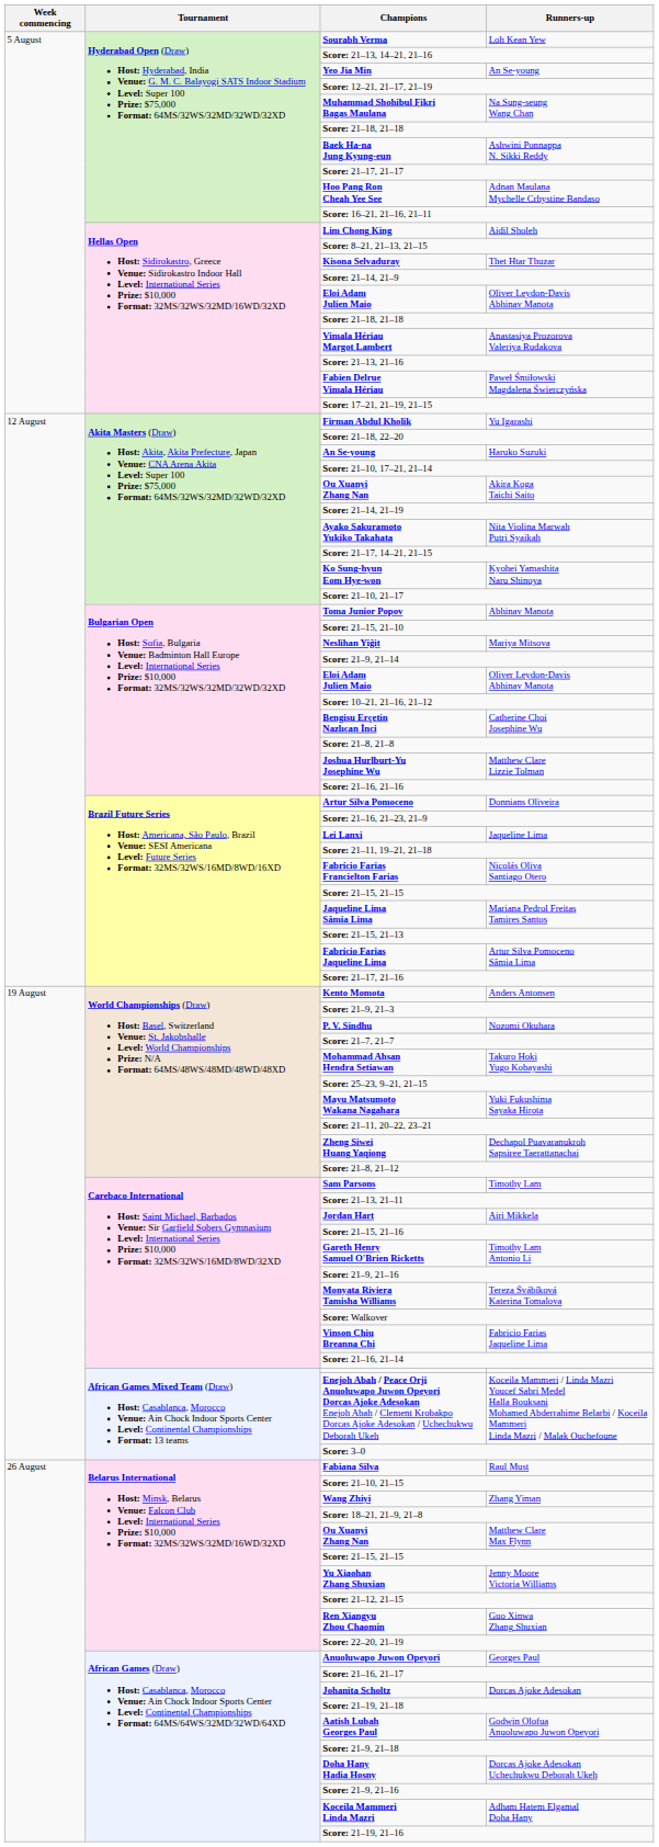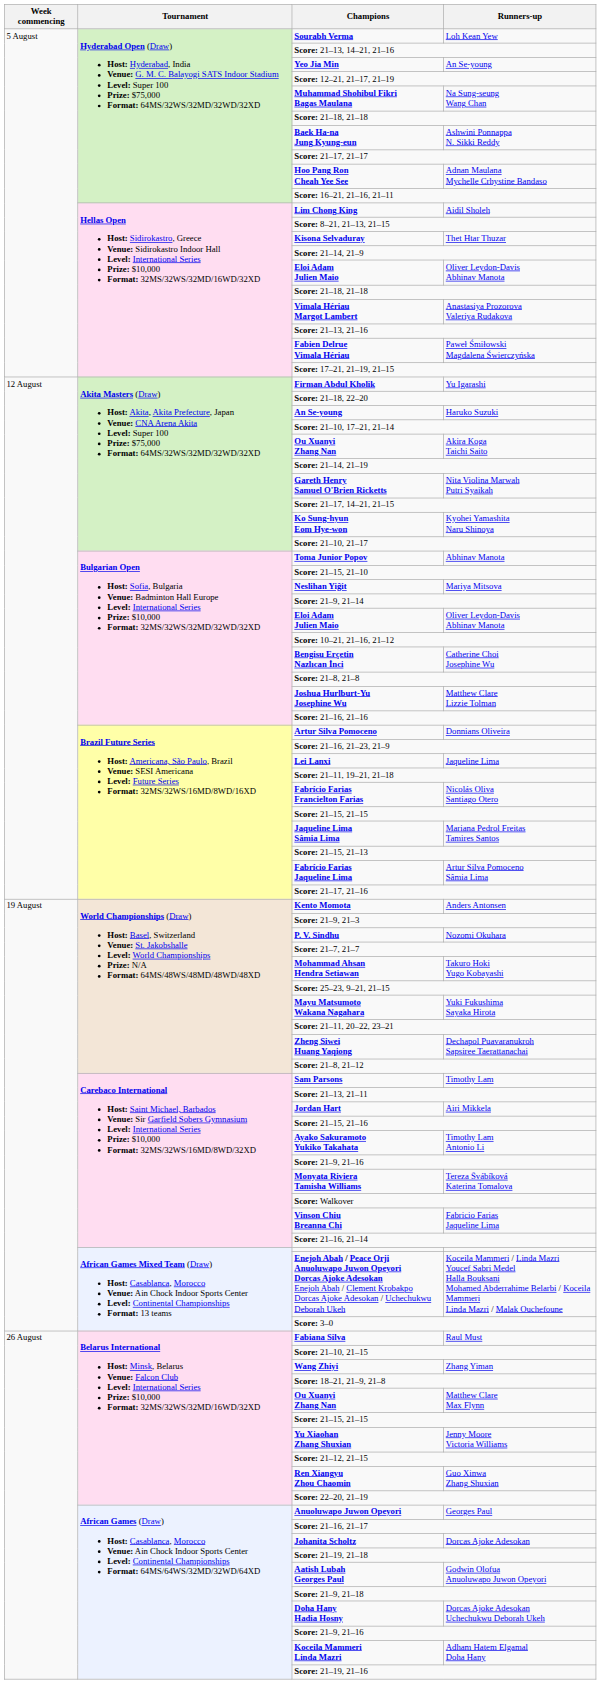Nita Violina Marwah Putri Syaikah | Champions: Ayako Sakuramoto Yukiko Takahata -> Gareth Henry Samuel O'Brien Ricketts
Timothy Lam Antonio Li | Champions: Gareth Henry Samuel O'Brien Ricketts -> Ayako Sakuramoto Yukiko Takahata
